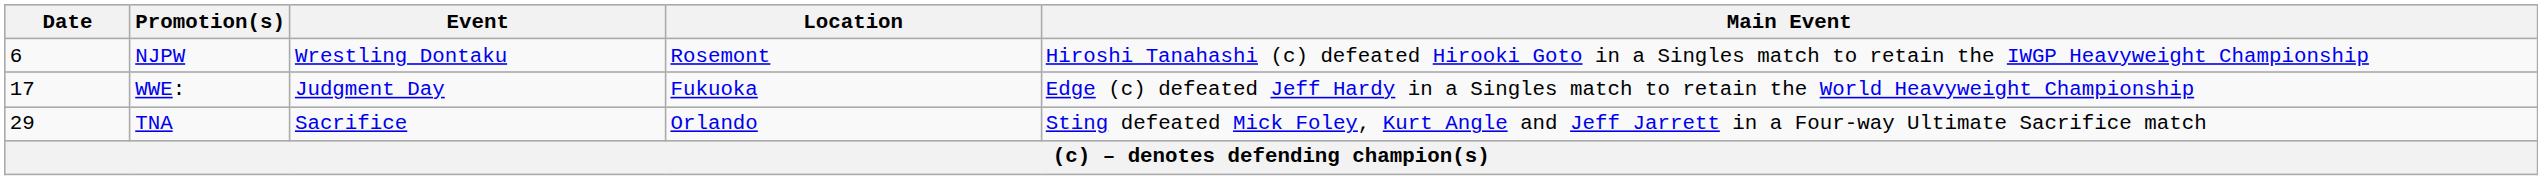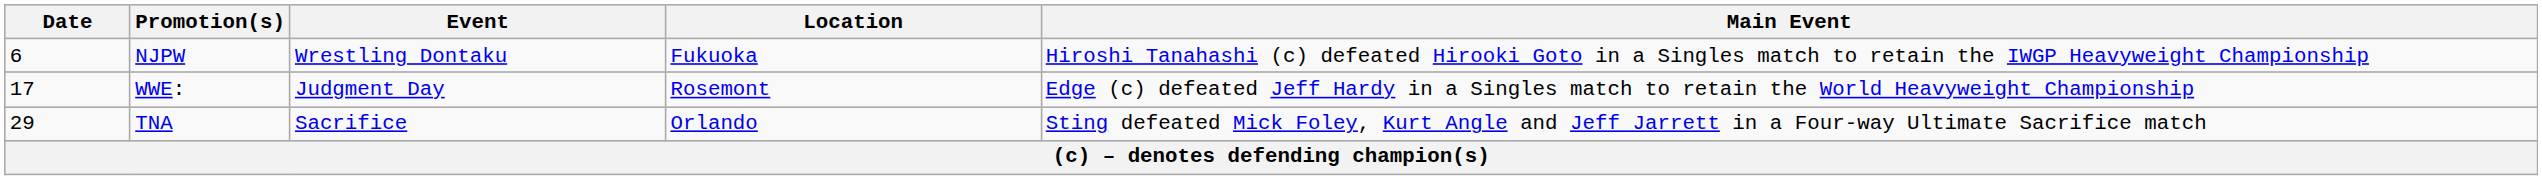NJPW | Location: Rosemont -> Fukuoka
WWE: | Location: Fukuoka -> Rosemont
